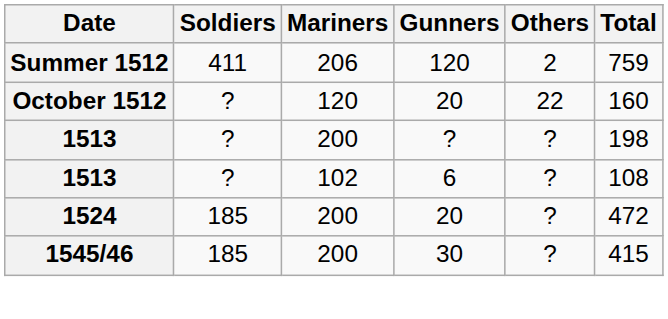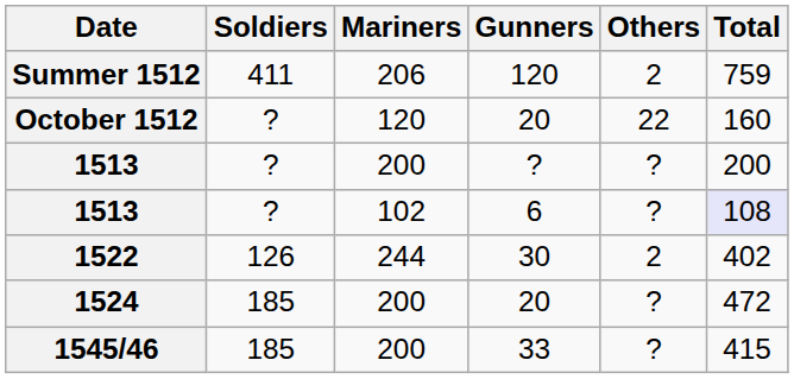1513 / 200 | Total: 198 -> 200
1513 / 102 | Total: no background -> lavender background
+ row: 1522 | 126 | 244 | 30 | 2 | 402
1545/46 | Gunners: 30 -> 33
